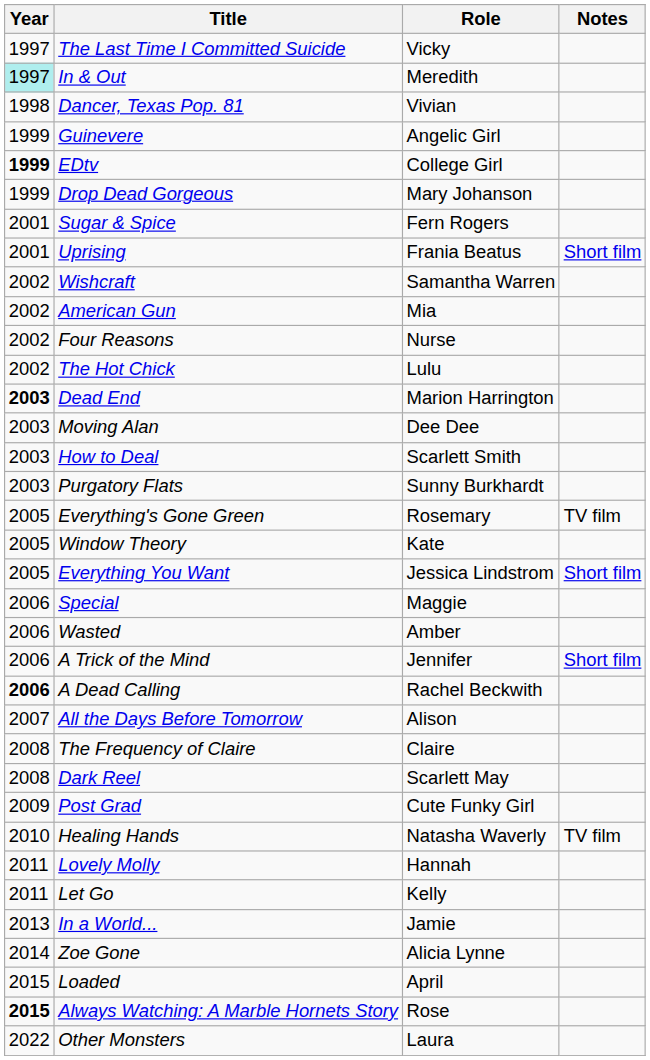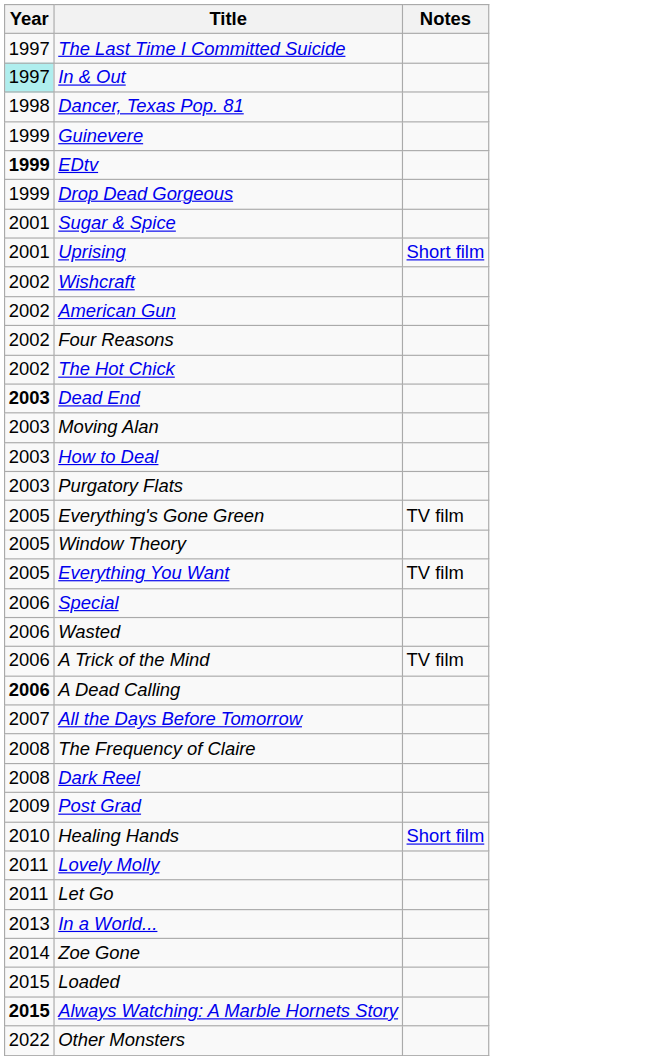- column: Role | Vicky | Meredith | Vivian | Angelic Girl | College Girl | Mary Johanson | Fern Rogers | Frania Beatus | Samantha Warren | Mia | Nurse | Lulu | Marion Harrington | Dee Dee | Scarlett Smith | Sunny Burkhardt | Rosemary | Kate | Jessica Lindstrom | Maggie | Amber | Jennifer | Rachel Beckwith | Alison | Claire | Scarlett May | Cute Funky Girl | Natasha Waverly | Hannah | Kelly | Jamie | Alicia Lynne | April | Rose | Laura
Everything You Want | Notes: Short film -> TV film
A Trick of the Mind | Notes: Short film -> TV film
Healing Hands | Notes: TV film -> Short film
